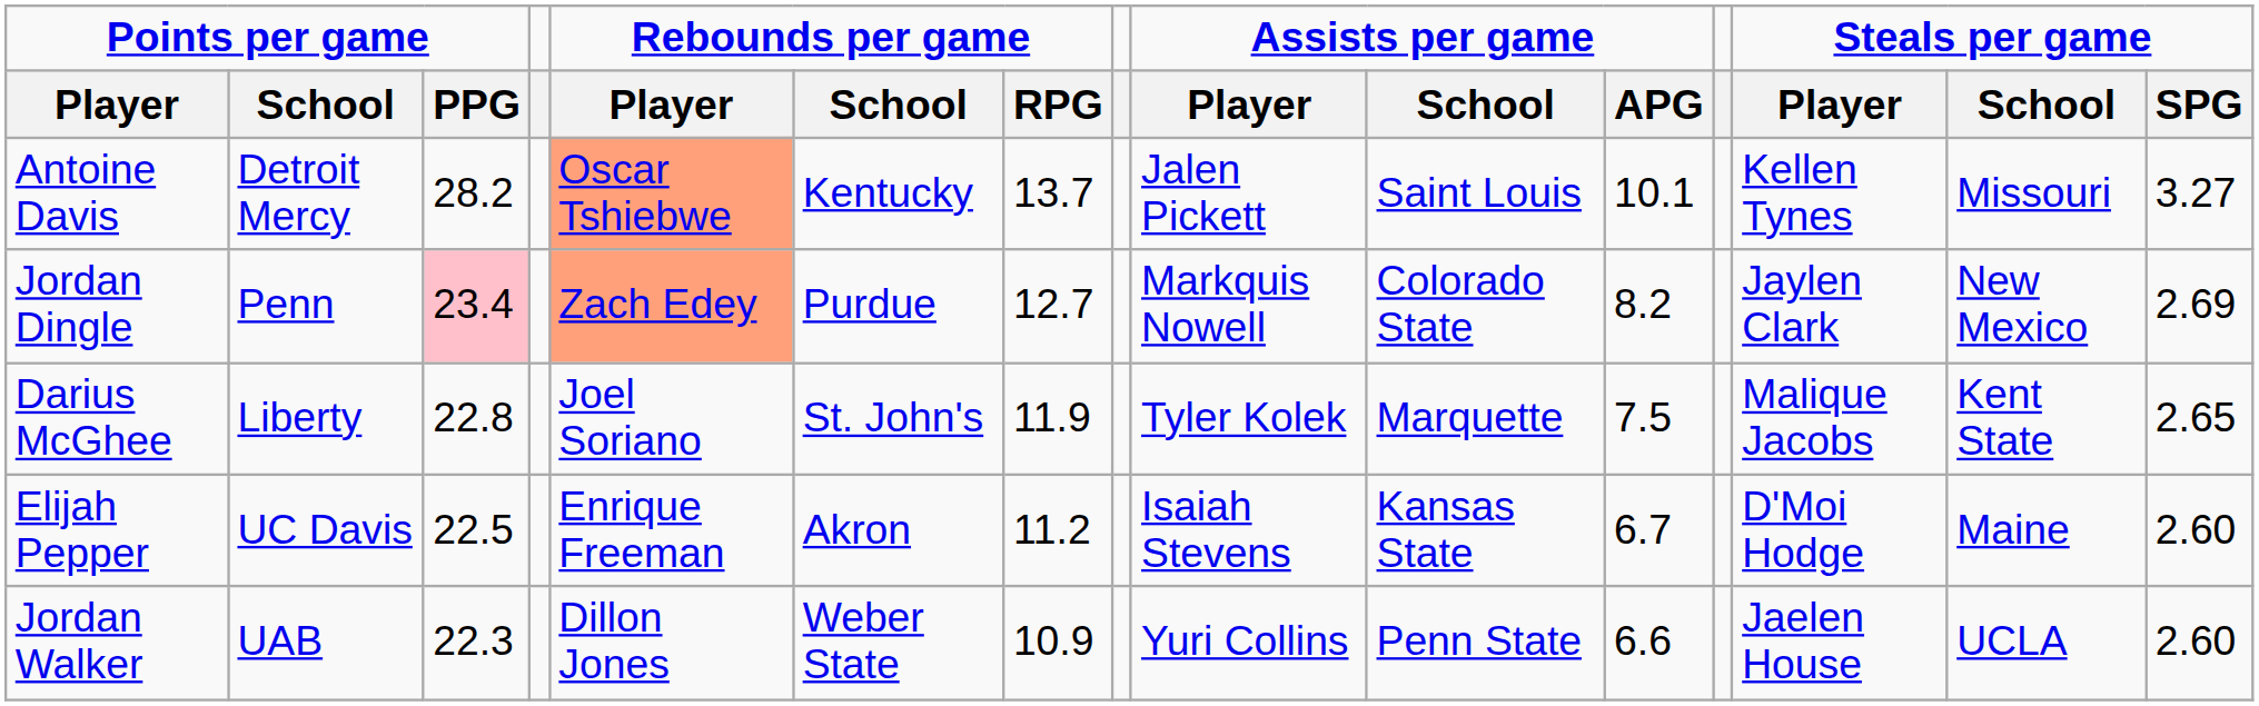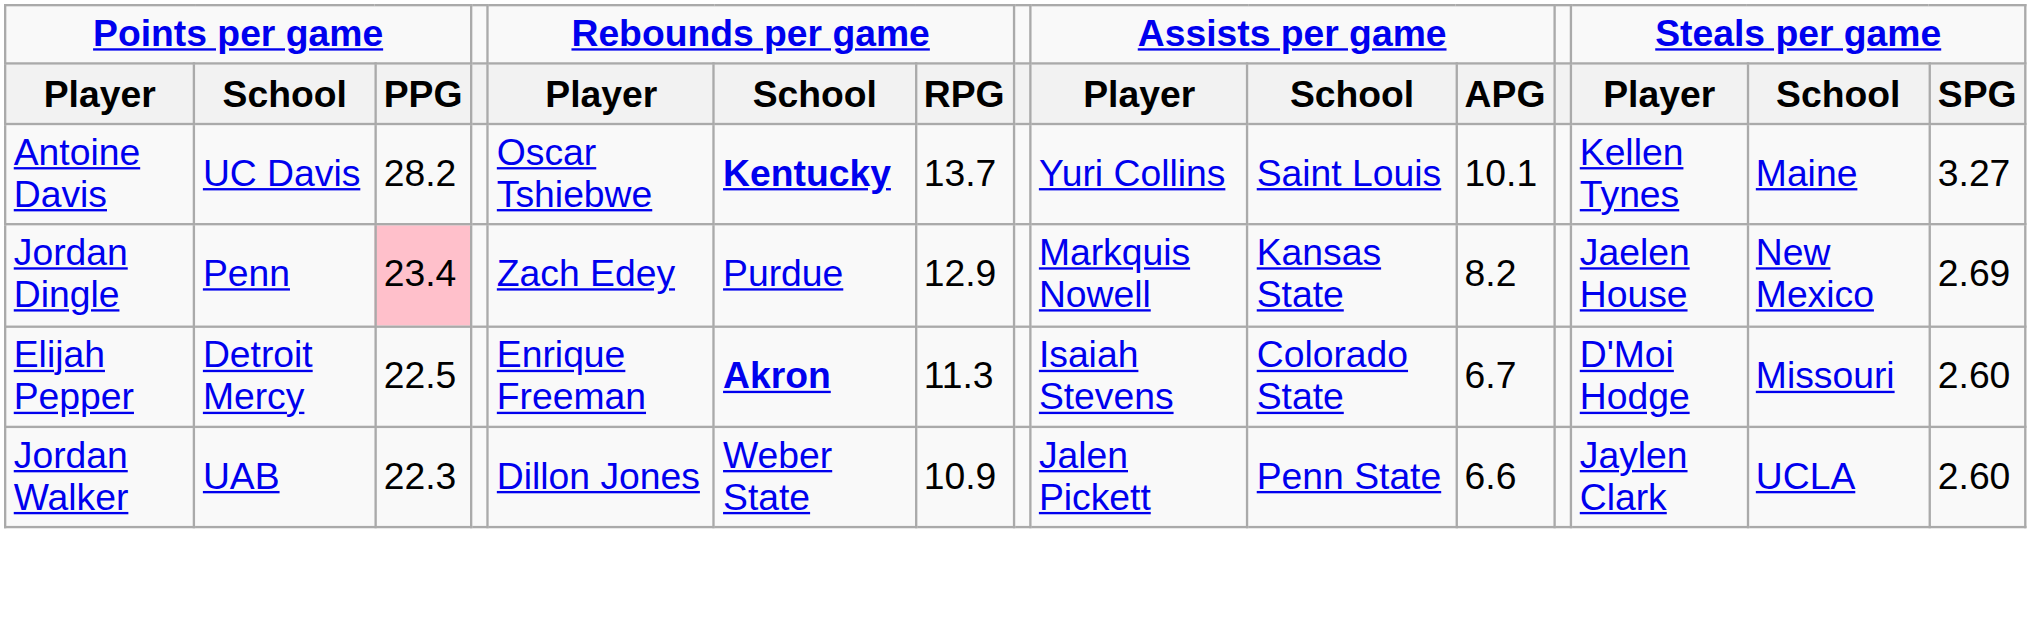Antoine Davis | Points per game / School: Detroit Mercy -> UC Davis
Antoine Davis | Rebounds per game / Player: lightsalmon background -> no background
Antoine Davis | Rebounds per game / School: normal -> bold
Antoine Davis | Assists per game / Player: Jalen Pickett -> Yuri Collins
Antoine Davis | Steals per game / School: Missouri -> Maine
Jordan Dingle | Rebounds per game / Player: lightsalmon background -> no background
Jordan Dingle | Rebounds per game / RPG: 12.7 -> 12.9
Jordan Dingle | Assists per game / School: Colorado State -> Kansas State
Jordan Dingle | Steals per game / Player: Jaylen Clark -> Jaelen House
- row: Darius McGhee | Liberty | 22.8 | Joel Soriano | St. John's | 11.9 | Tyler Kolek | Marquette | 7.5 | Malique Jacobs | Kent State | 2.65
Elijah Pepper | Points per game / School: UC Davis -> Detroit Mercy
Elijah Pepper | Rebounds per game / School: normal -> bold
Elijah Pepper | Rebounds per game / RPG: 11.2 -> 11.3
Elijah Pepper | Assists per game / School: Kansas State -> Colorado State
Elijah Pepper | Steals per game / School: Maine -> Missouri
Jordan Walker | Assists per game / Player: Yuri Collins -> Jalen Pickett
Jordan Walker | Steals per game / Player: Jaelen House -> Jaylen Clark
